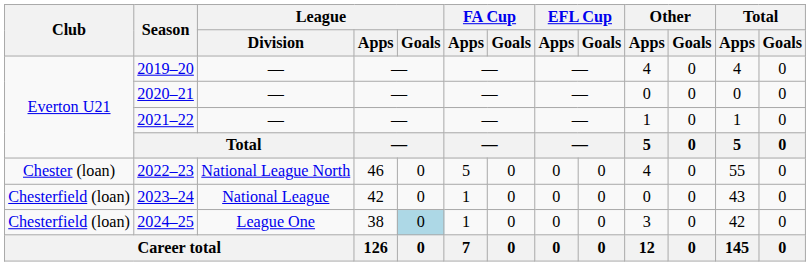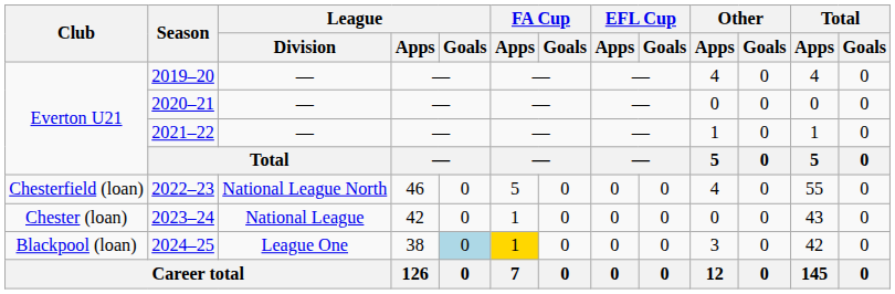2022–23 | Club: Chester (loan) -> Chesterfield (loan)
2023–24 | Club: Chesterfield (loan) -> Chester (loan)
2024–25 | Club: Chesterfield (loan) -> Blackpool (loan)
2024–25 | FA Cup / Apps: no background -> gold background
